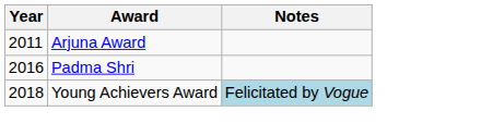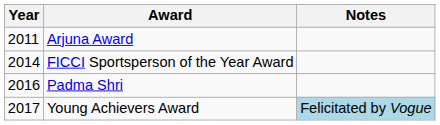+ row: 2014 | FICCI Sportsperson of the Year Award
Young Achievers Award | Year: 2018 -> 2017
